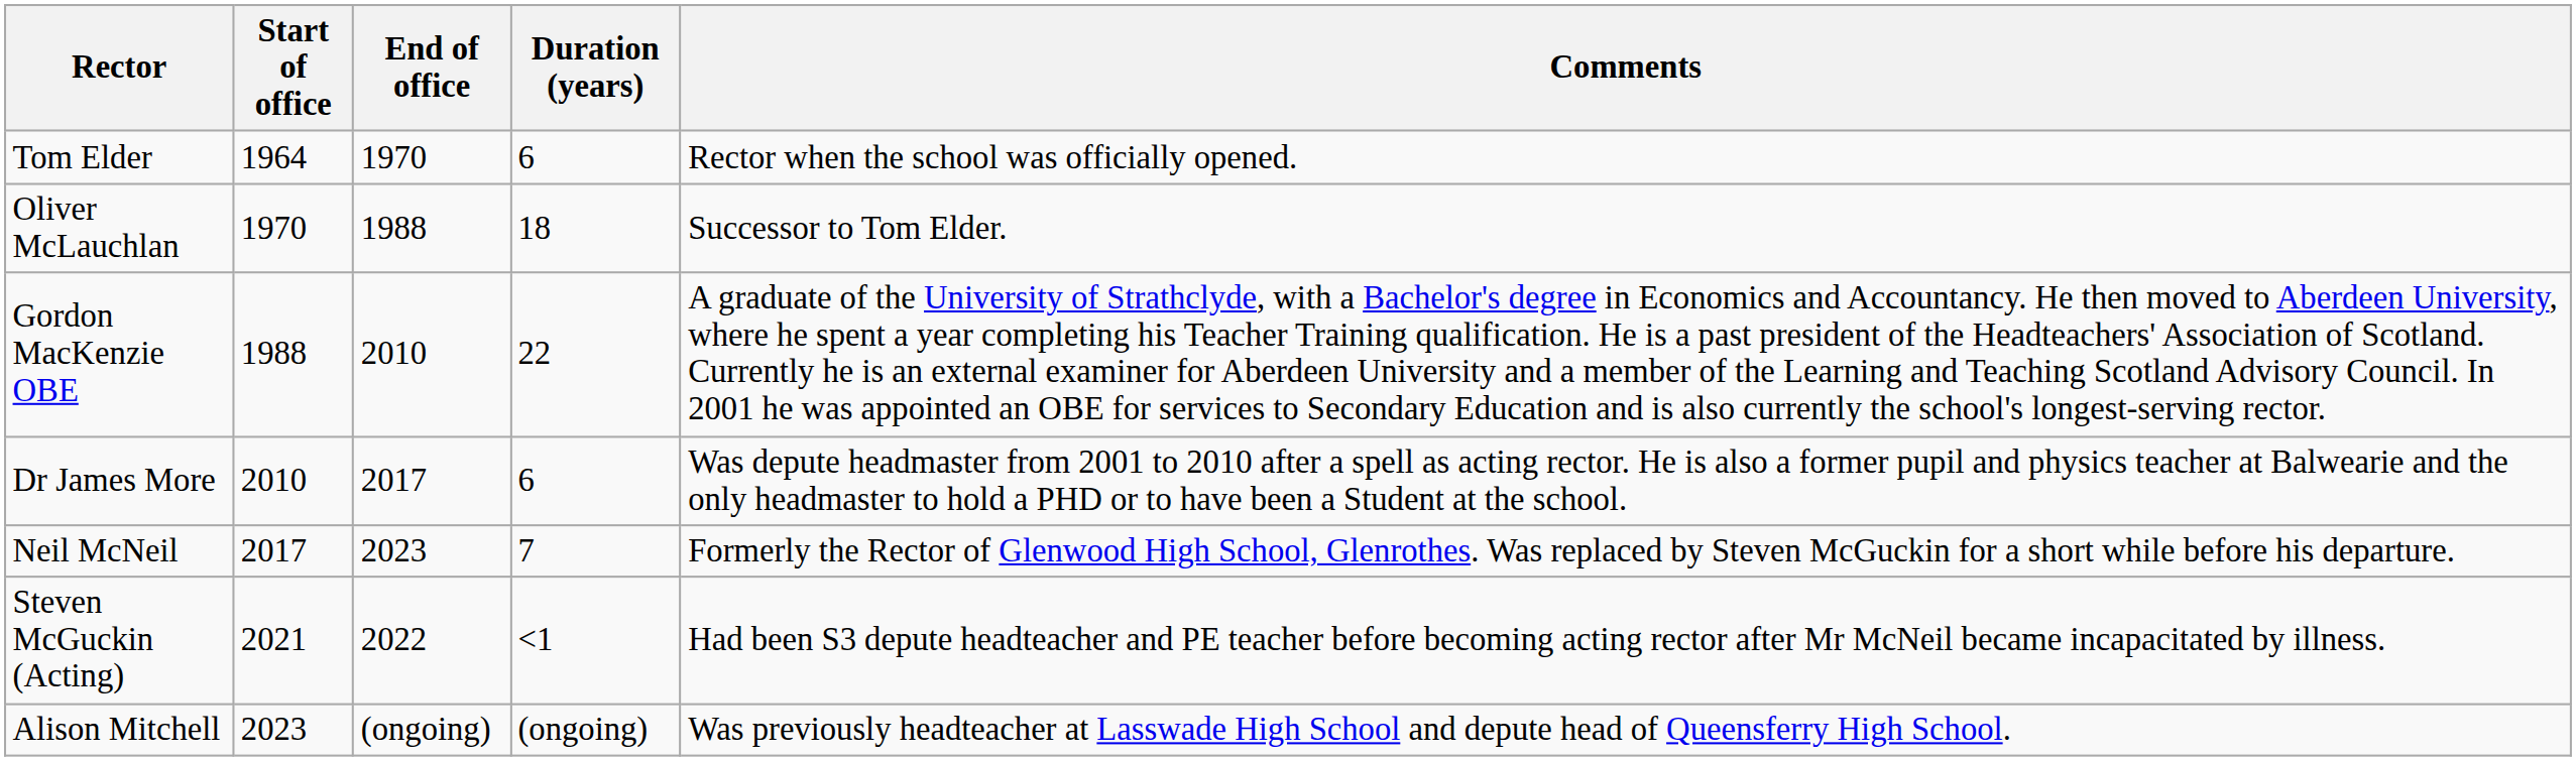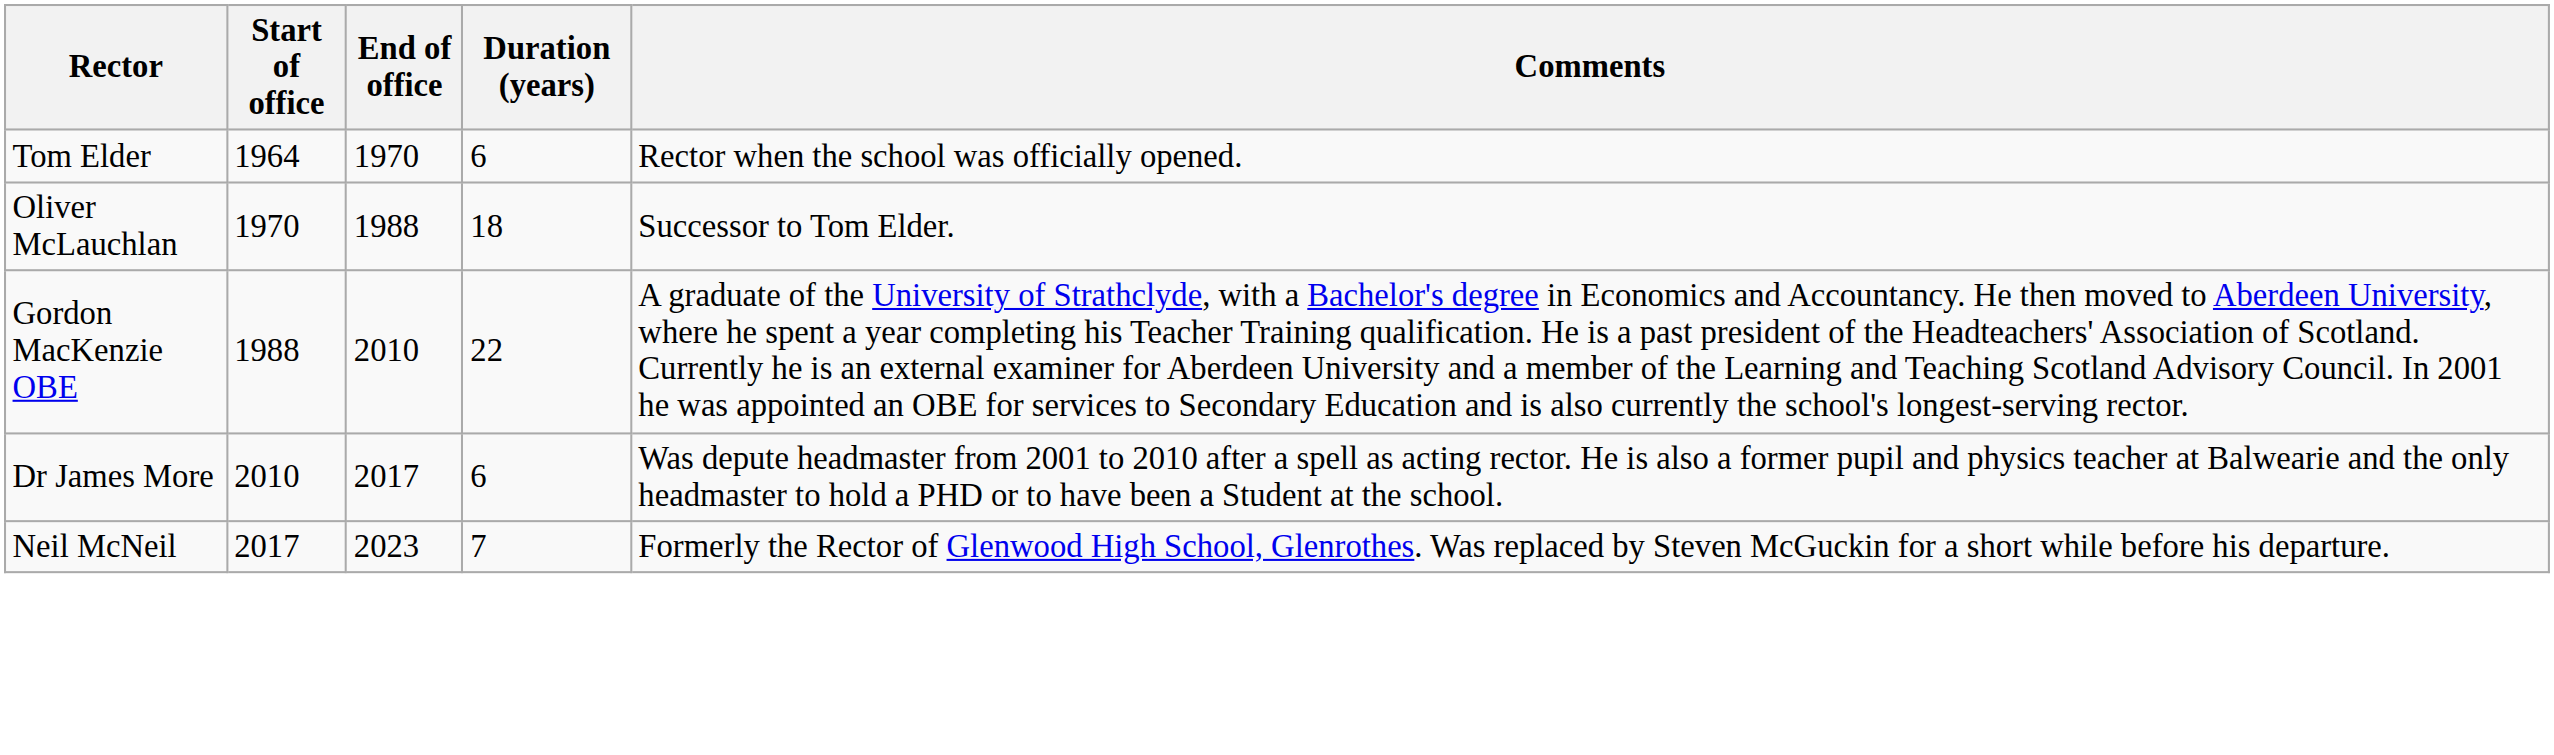- row: Steven McGuckin (Acting) | 2021 | 2022 | <1 | Had been S3 depute headteacher and PE teacher before becoming acting rector after Mr McNeil became incapacitated by illness.
- row: Alison Mitchell | 2023 | (ongoing) | (ongoing) | Was previously headteacher at Lasswade High School and depute head of Queensferry High School.
